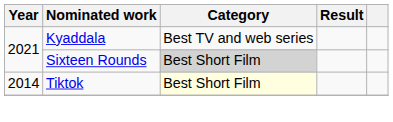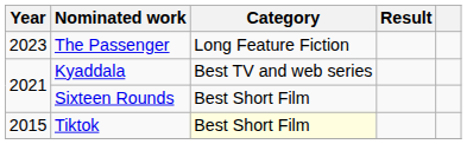+ row: 2023 | The Passenger | Long Feature Fiction
Sixteen Rounds | Category: lightgrey background -> no background
Tiktok | Year: 2014 -> 2015
